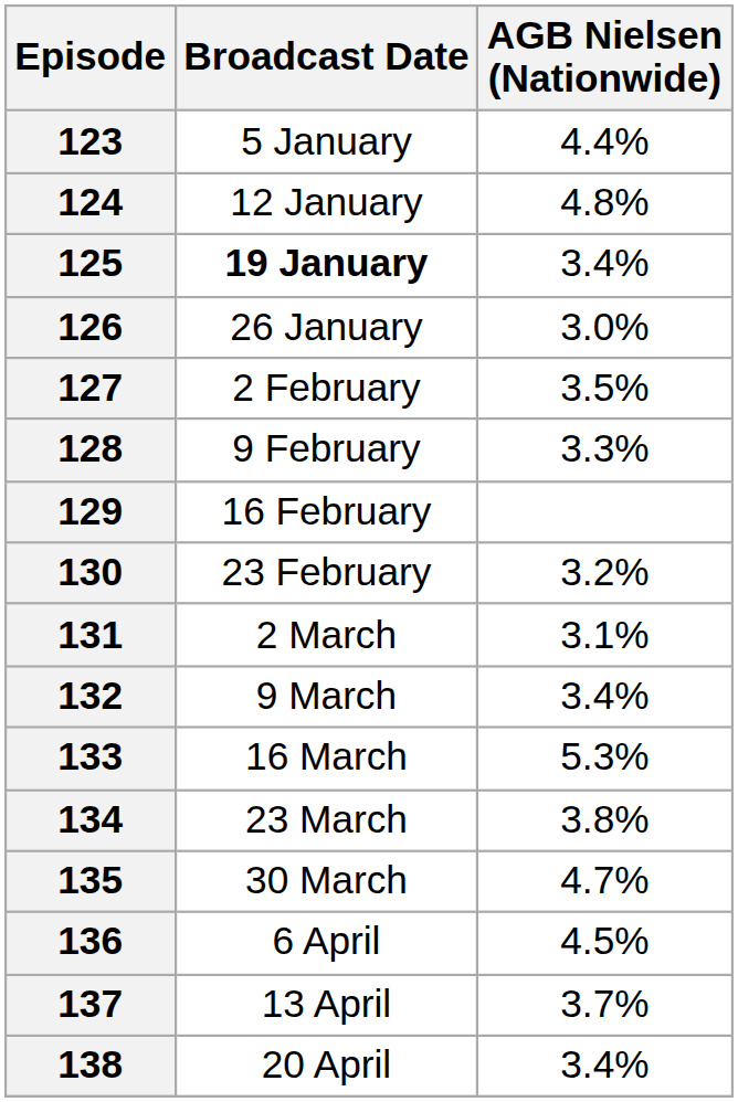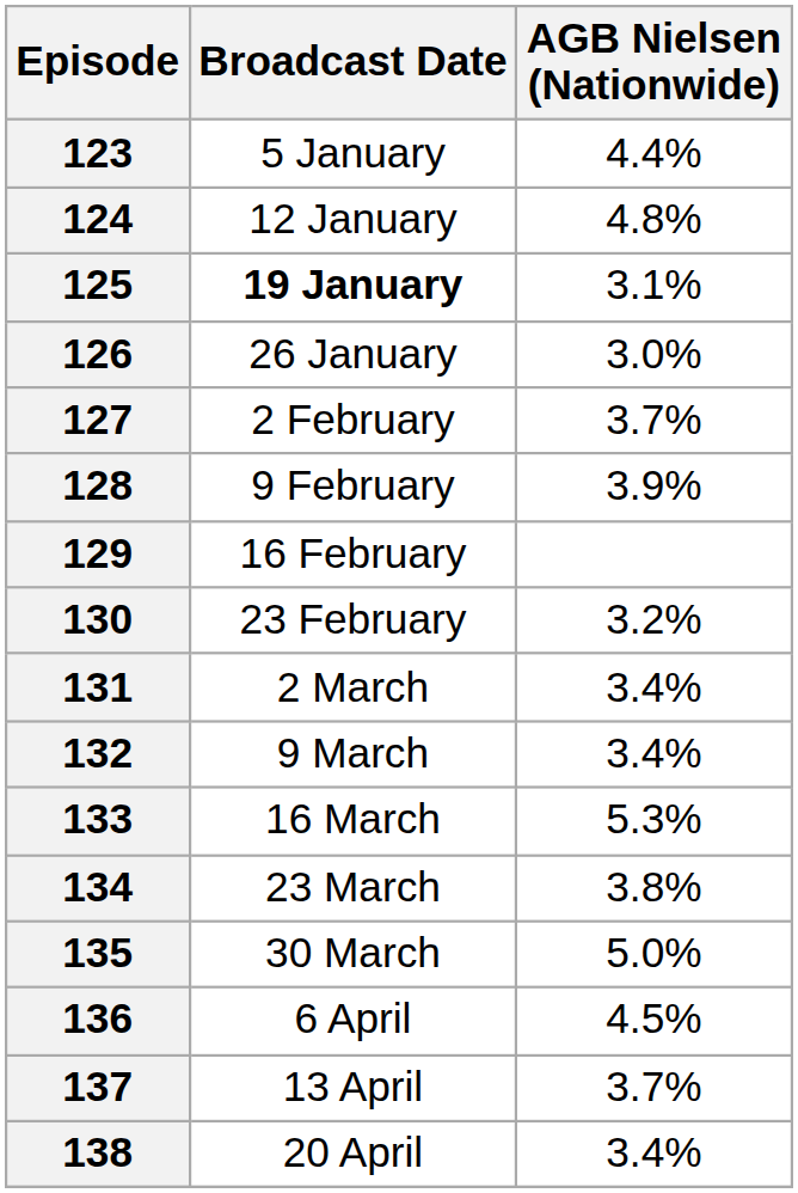125 | AGB Nielsen (Nationwide): 3.4% -> 3.1%
127 | AGB Nielsen (Nationwide): 3.5% -> 3.7%
128 | AGB Nielsen (Nationwide): 3.3% -> 3.9%
131 | AGB Nielsen (Nationwide): 3.1% -> 3.4%
135 | AGB Nielsen (Nationwide): 4.7% -> 5.0%
